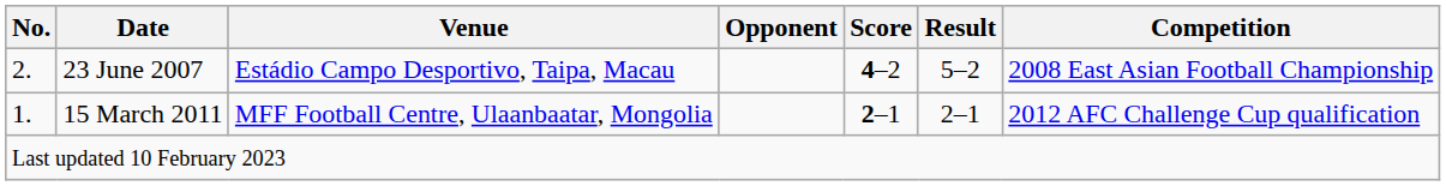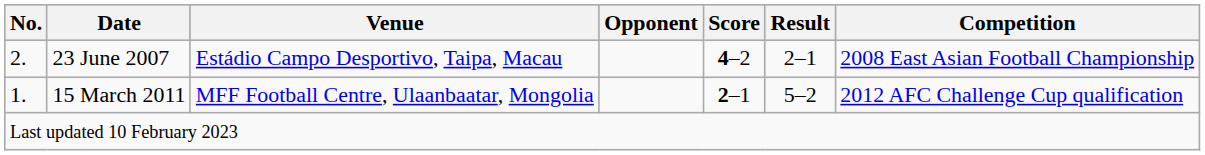23 June 2007 | Result: 5–2 -> 2–1
15 March 2011 | Result: 2–1 -> 5–2
